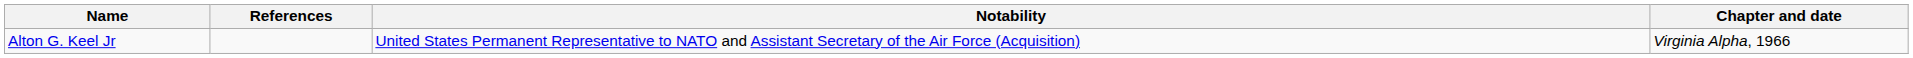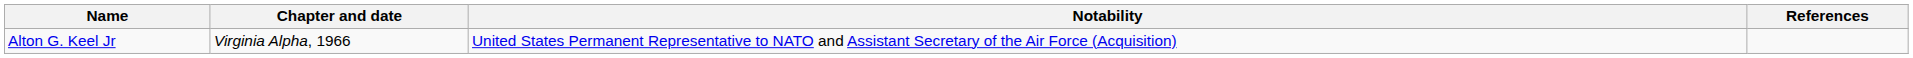columns swapped: Chapter and date <-> References
